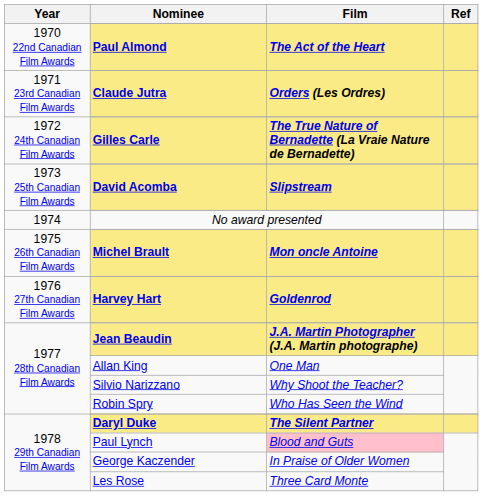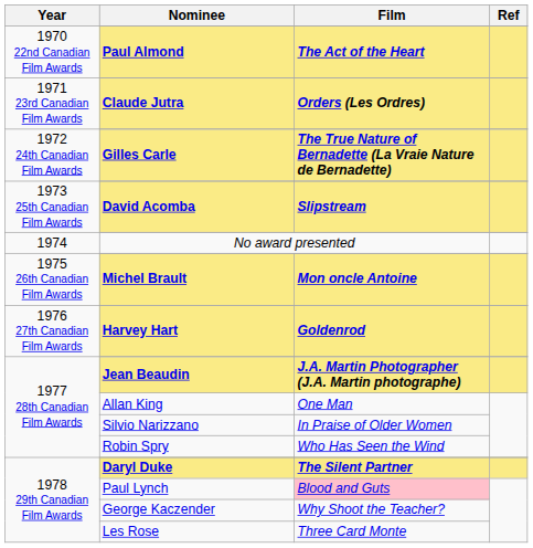Silvio Narizzano | Film: Why Shoot the Teacher? -> In Praise of Older Women
George Kaczender | Film: In Praise of Older Women -> Why Shoot the Teacher?
